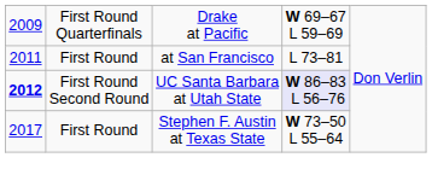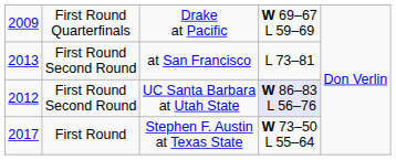at San Francisco | column 1: 2011 -> 2013
at San Francisco | column 2: First Round -> First Round Second Round
UC Santa Barbara at Utah State | column 1: bold -> normal
